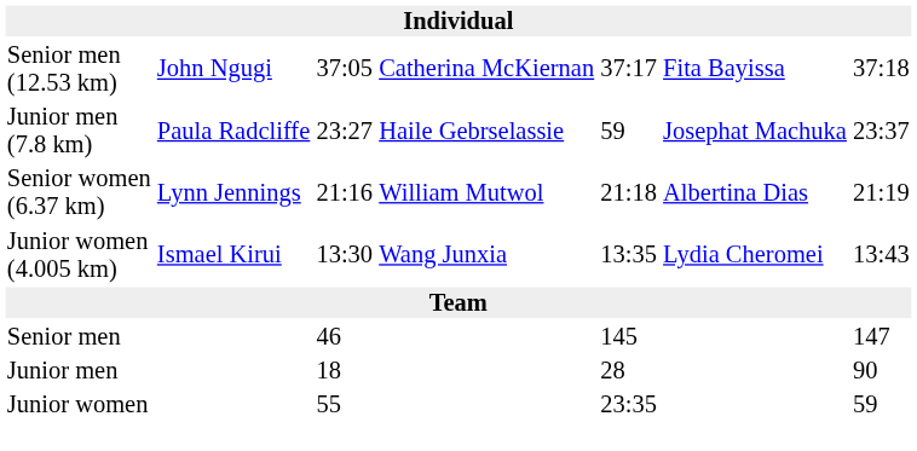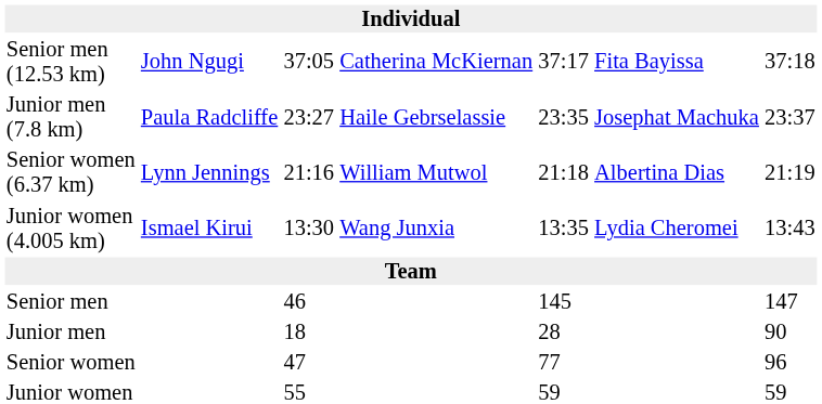Junior men (7.8 km) | column 5: 59 -> 23:35
+ row: Senior women | 47 | 77 | 96
Junior women | column 5: 23:35 -> 59
